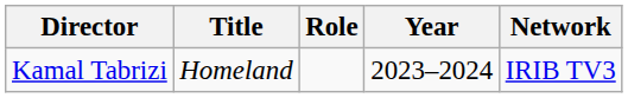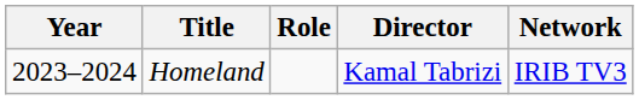columns swapped: Year <-> Director
